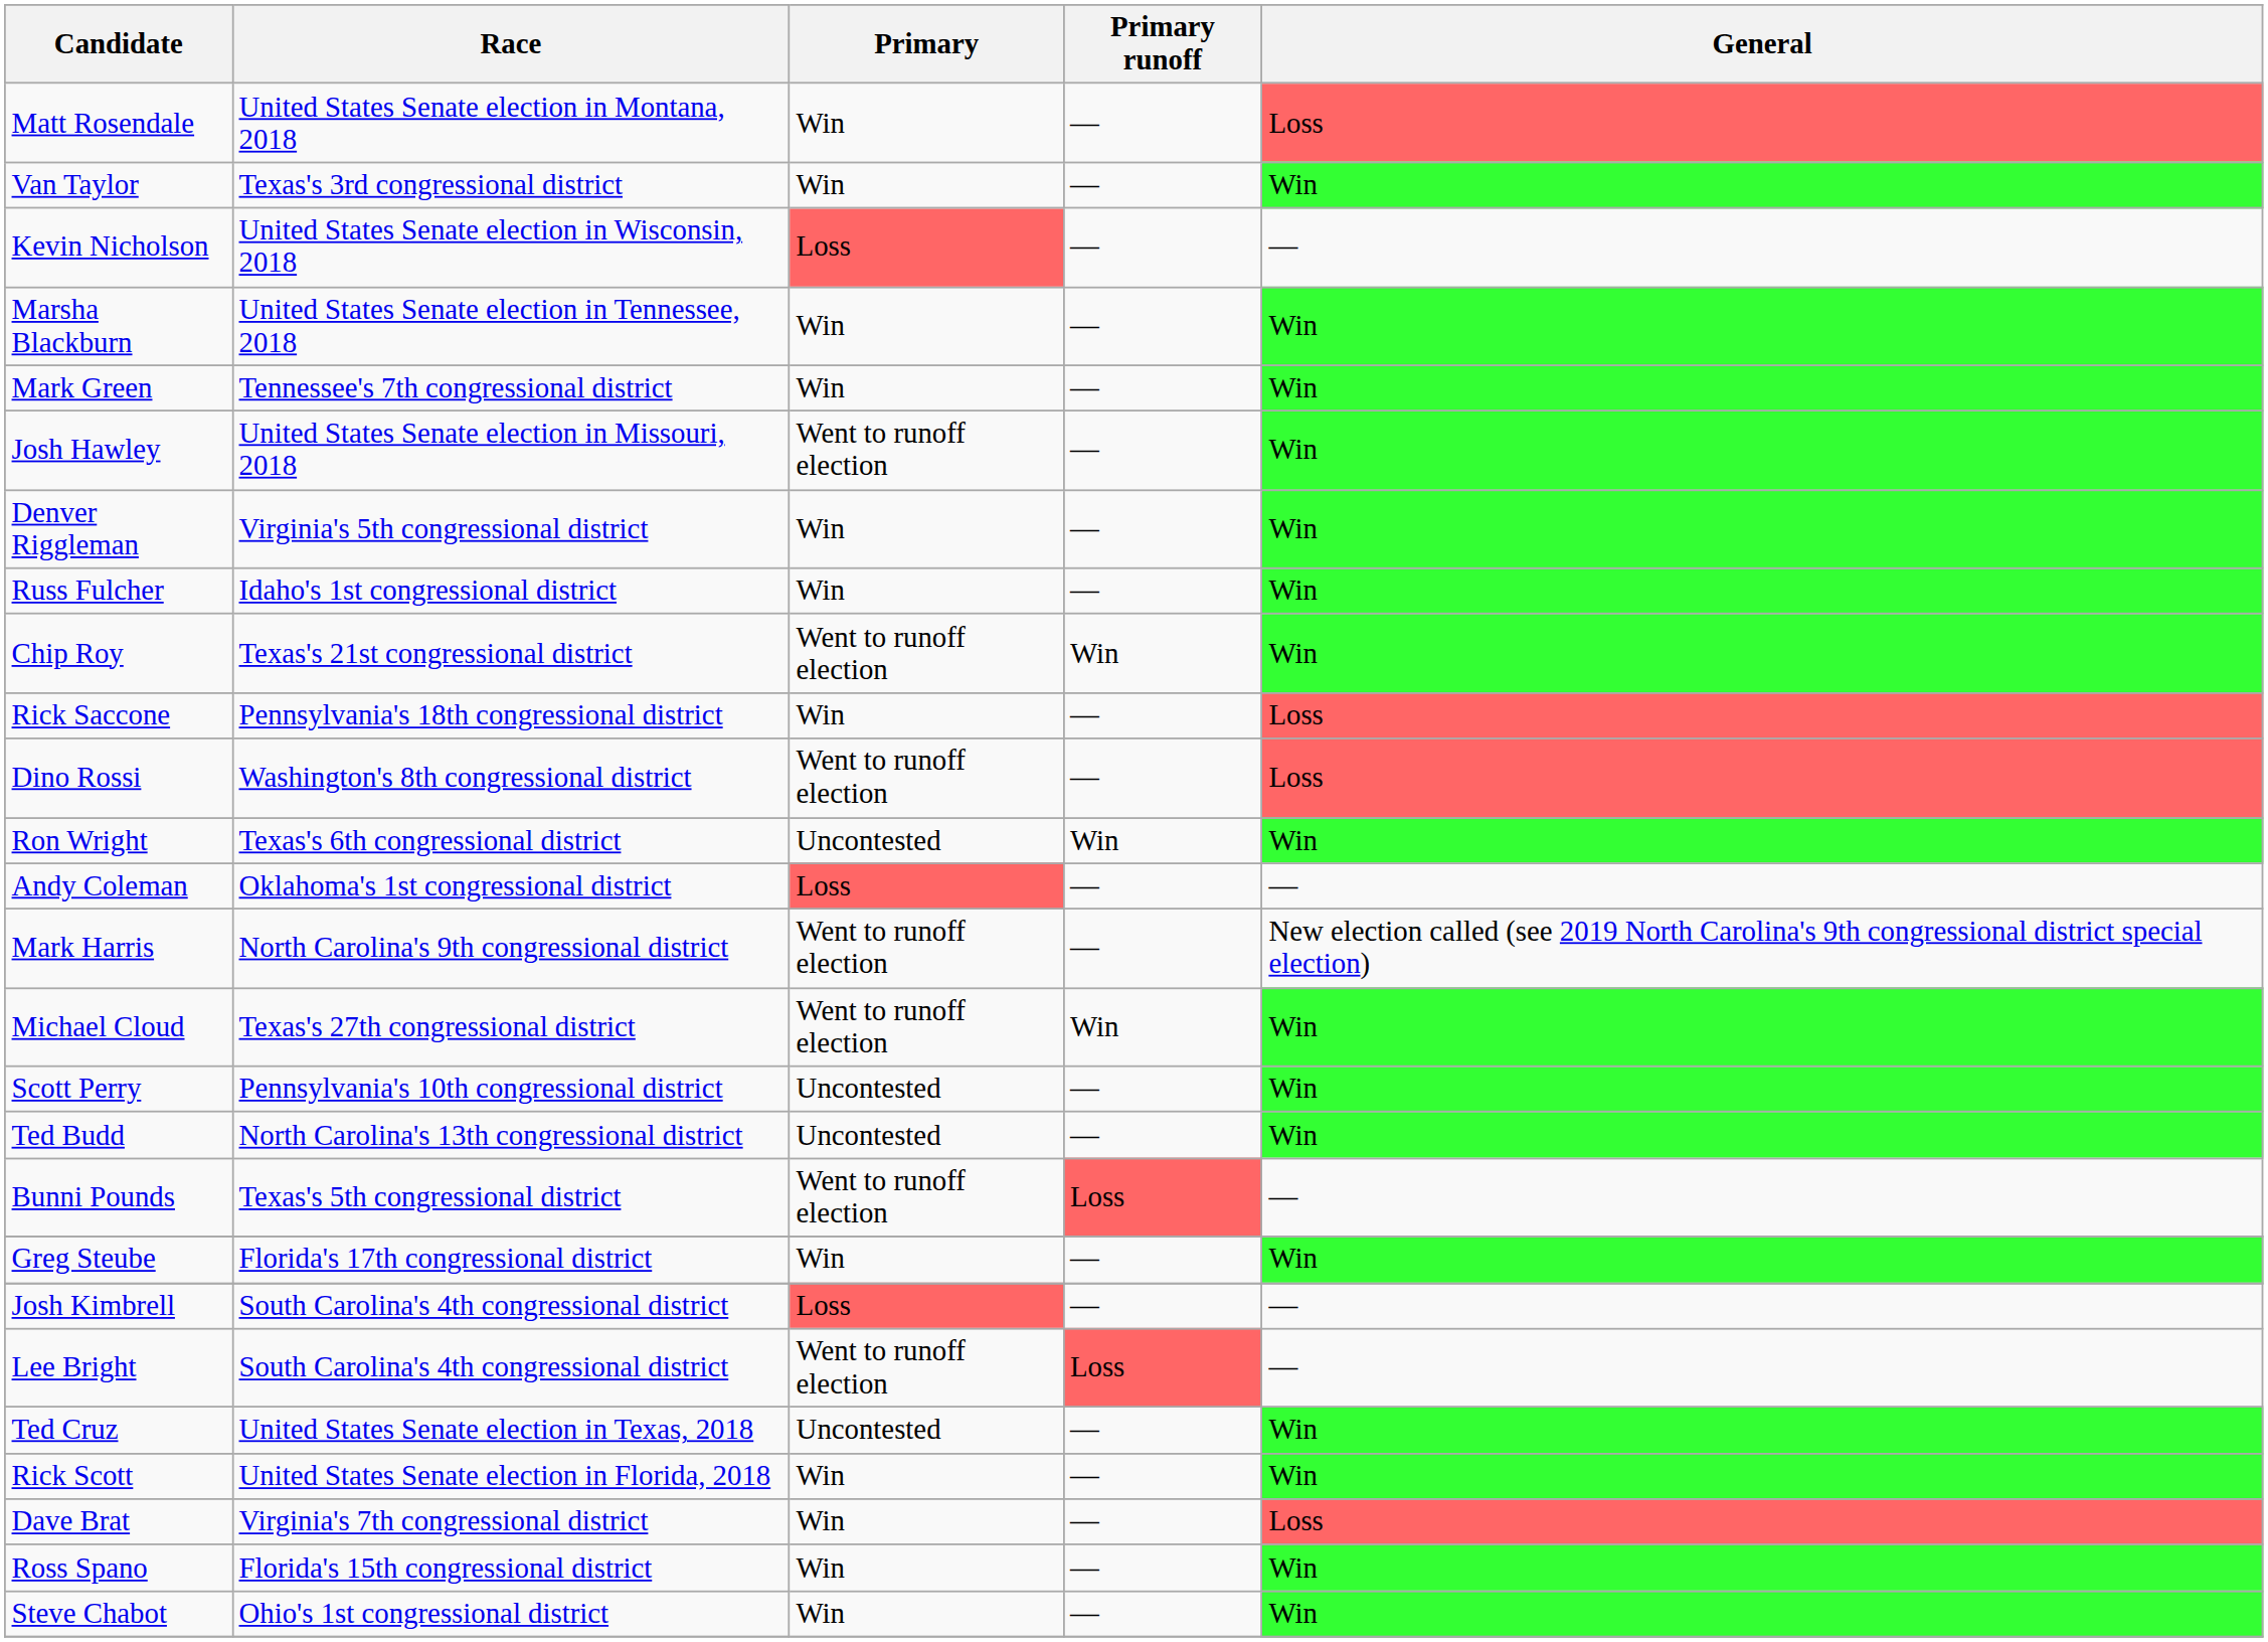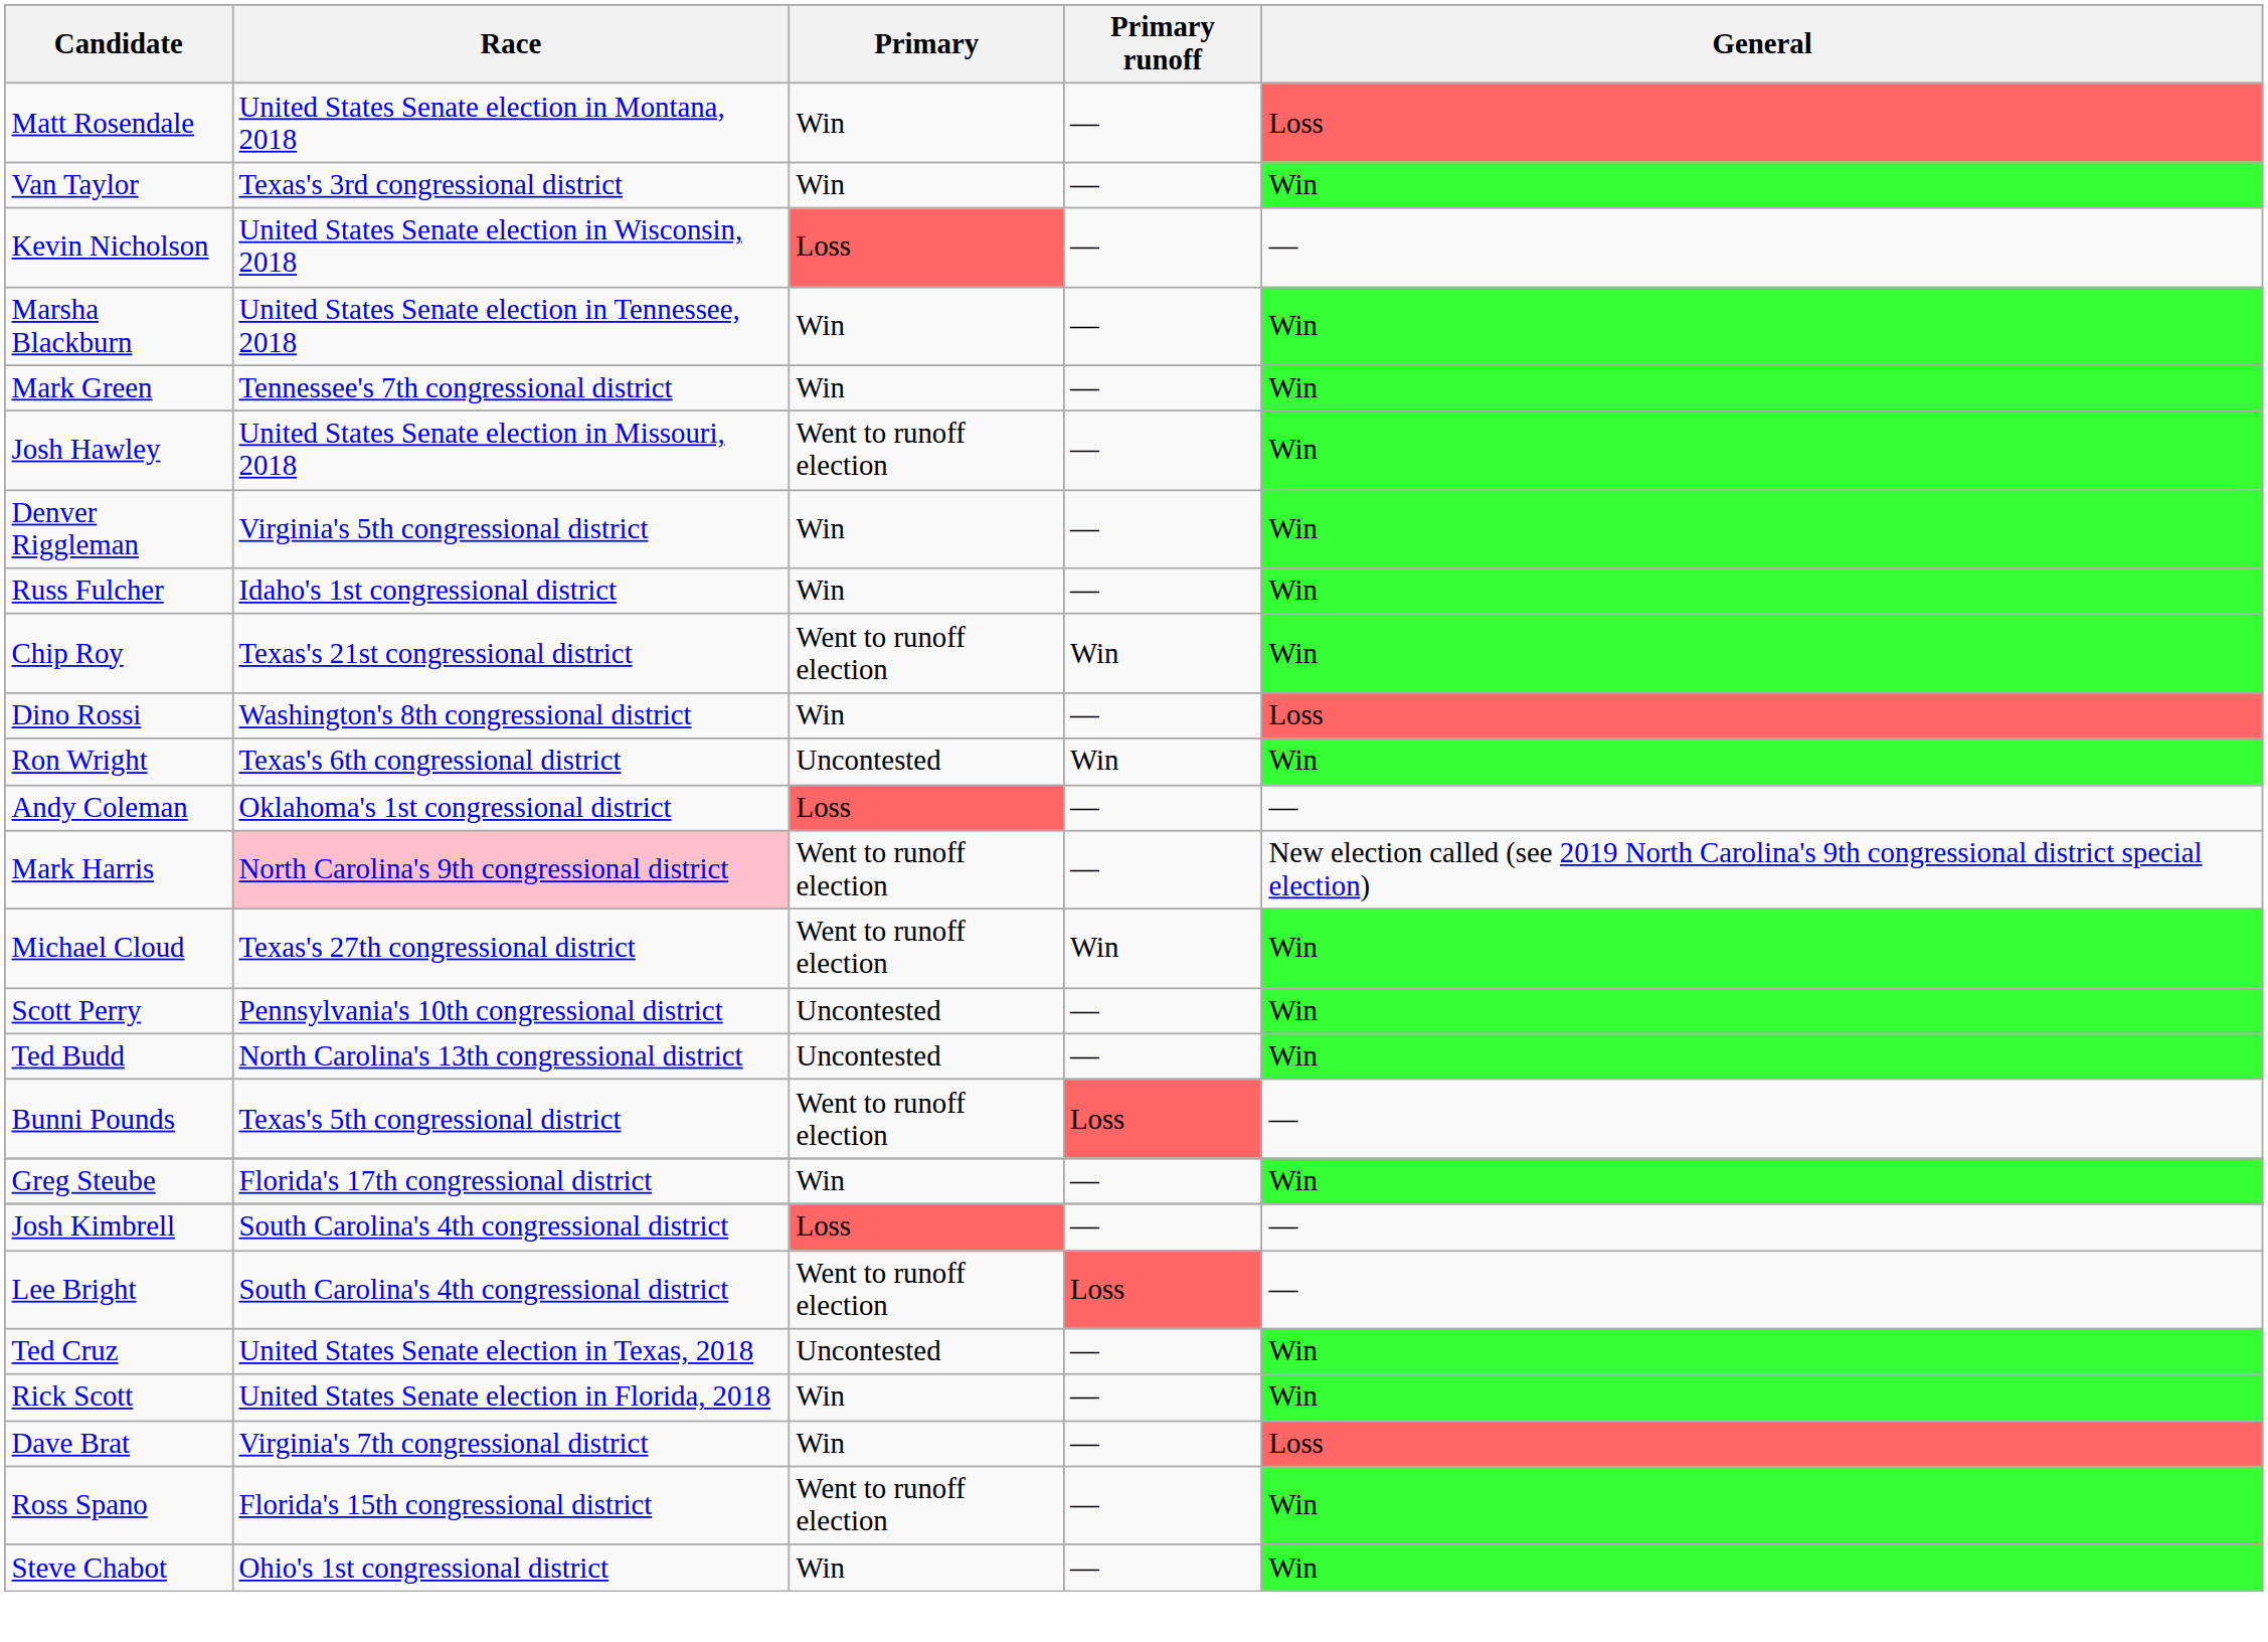- row: Rick Saccone | Pennsylvania's 18th congressional district | Win | — | Loss
Dino Rossi | Primary: Went to runoff election -> Win
Mark Harris | Race: no background -> pink background
Ross Spano | Primary: Win -> Went to runoff election
